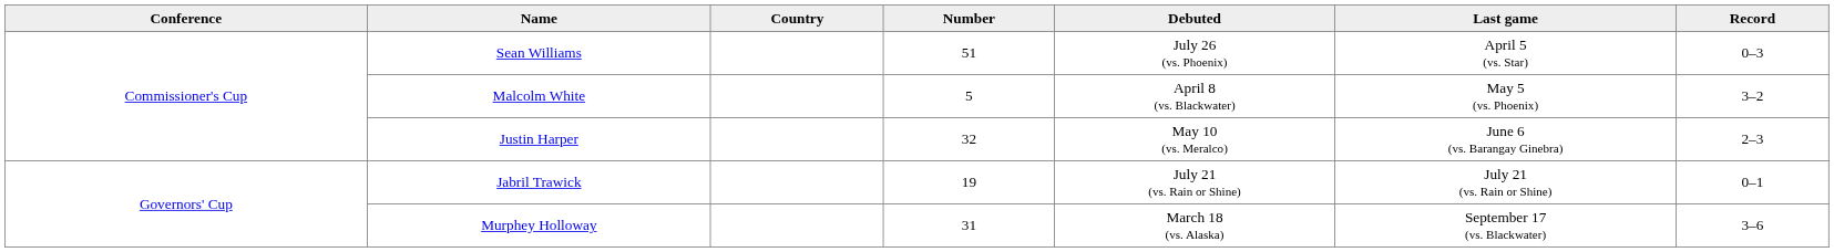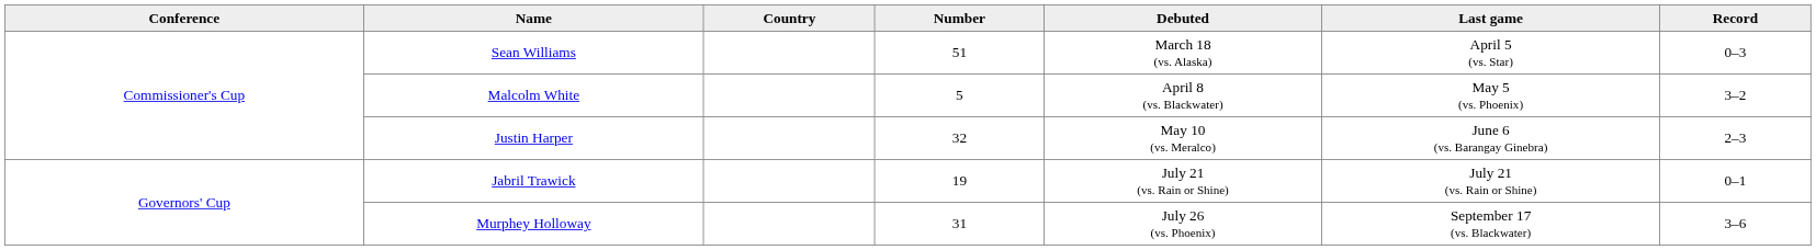Sean Williams | Debuted: July 26 (vs. Phoenix) -> March 18 (vs. Alaska)
Murphey Holloway | Debuted: March 18 (vs. Alaska) -> July 26 (vs. Phoenix)
